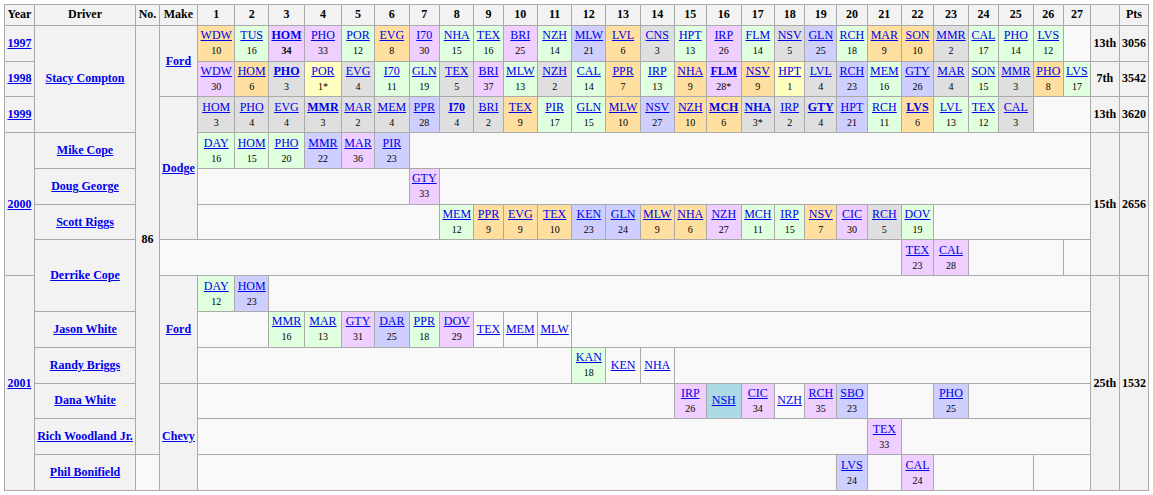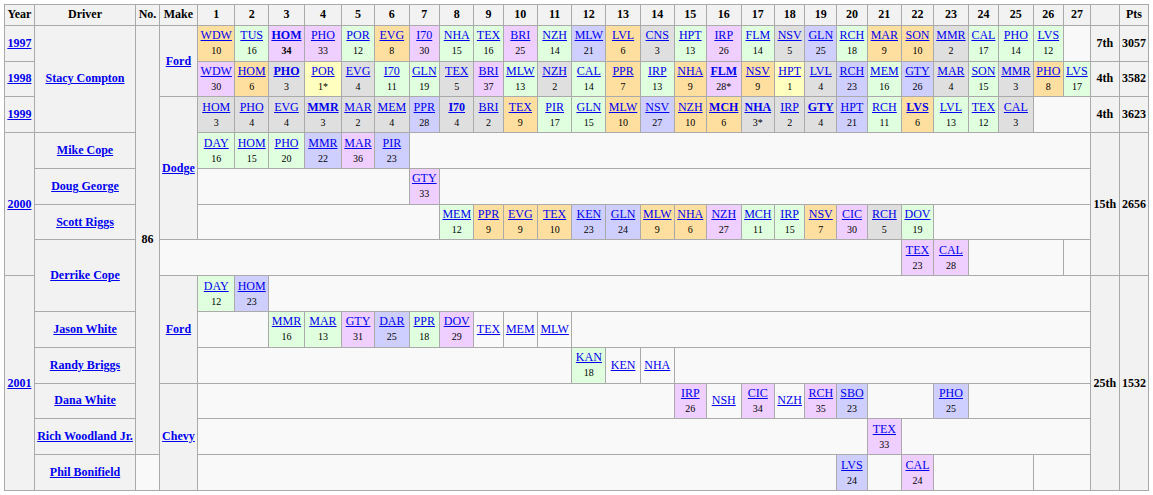1997 / Stacy Compton | column 32: 13th -> 7th
1997 / Stacy Compton | Pts: 3056 -> 3057
1998 / Stacy Compton | column 32: 7th -> 4th
1998 / Stacy Compton | Pts: 3542 -> 3582
1999 / Stacy Compton | column 32: 13th -> 4th
1999 / Stacy Compton | Pts: 3620 -> 3623
Dana White | 16: lightblue background -> no background
